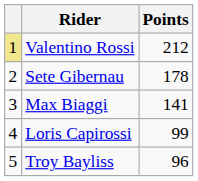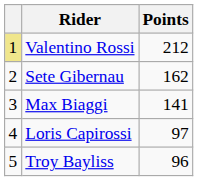Sete Gibernau | Points: 178 -> 162
Loris Capirossi | Points: 99 -> 97
